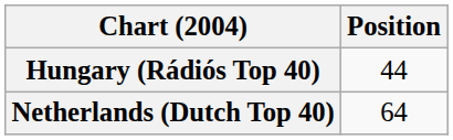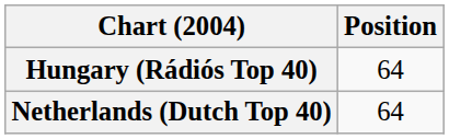Hungary (Rádiós Top 40) | Position: 44 -> 64
